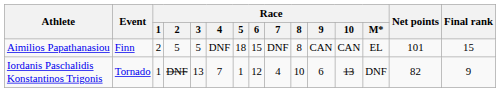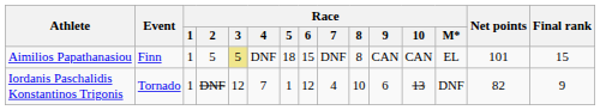Aimilios Papathanasiou | Race / 1: 2 -> 1
Aimilios Papathanasiou | Race / 3: no background -> khaki background
Iordanis Paschalidis Konstantinos Trigonis | Race / 3: 13 -> 12
